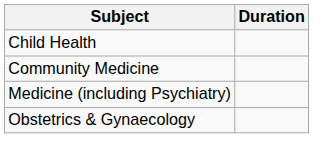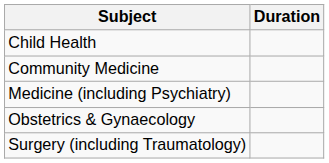+ row: Surgery (including Traumatology)
